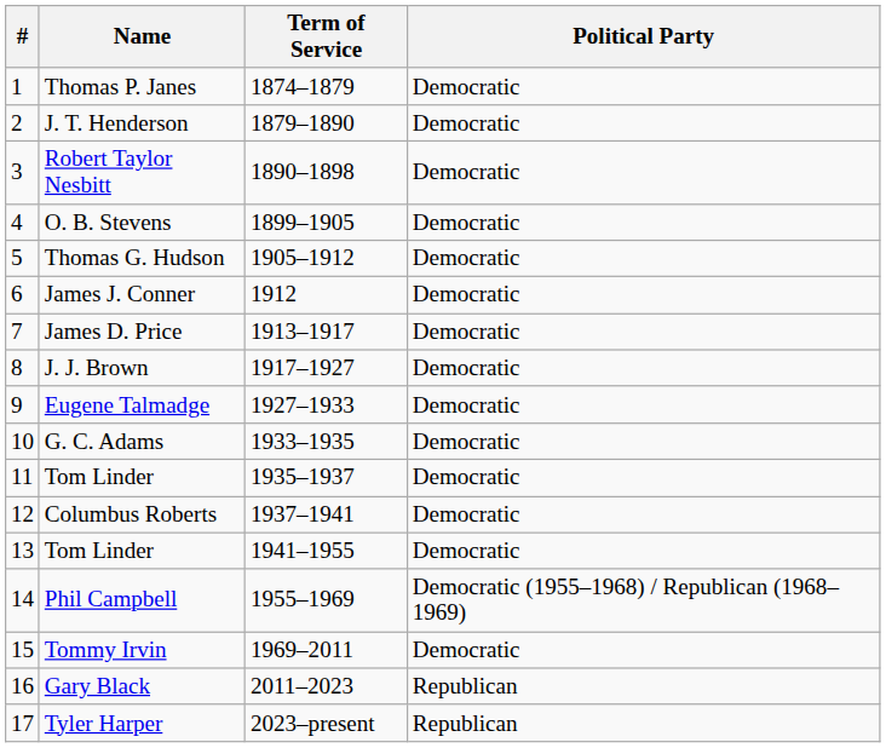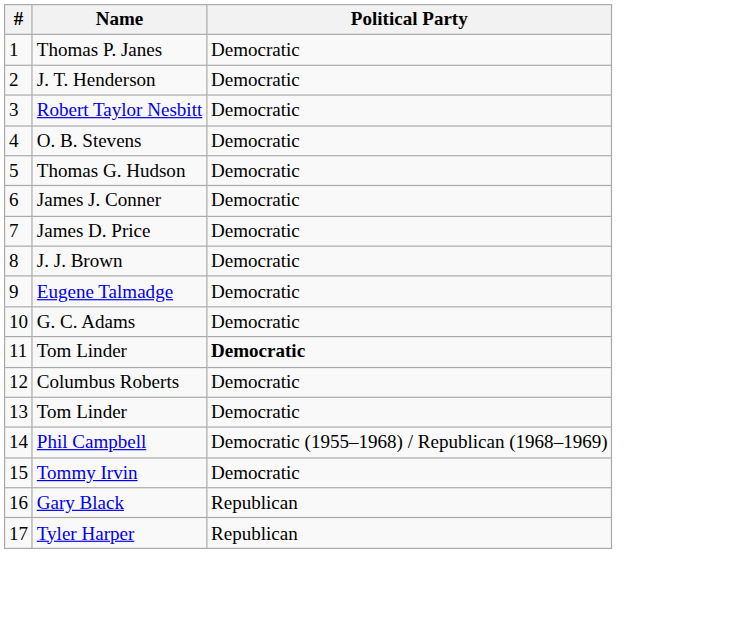- column: Term of Service | 1874–1879 | 1879–1890 | 1890–1898 | 1899–1905 | 1905–1912 | 1912 | 1913–1917 | 1917–1927 | 1927–1933 | 1933–1935 | 1935–1937 | 1937–1941 | 1941–1955 | 1955–1969 | 1969–2011 | 2011–2023 | 2023–present
11 / Tom Linder | Political Party: normal -> bold
